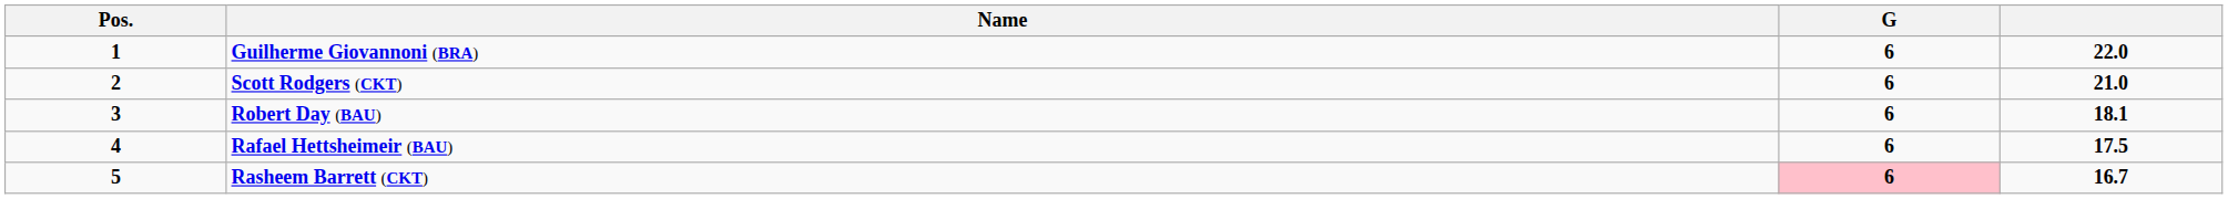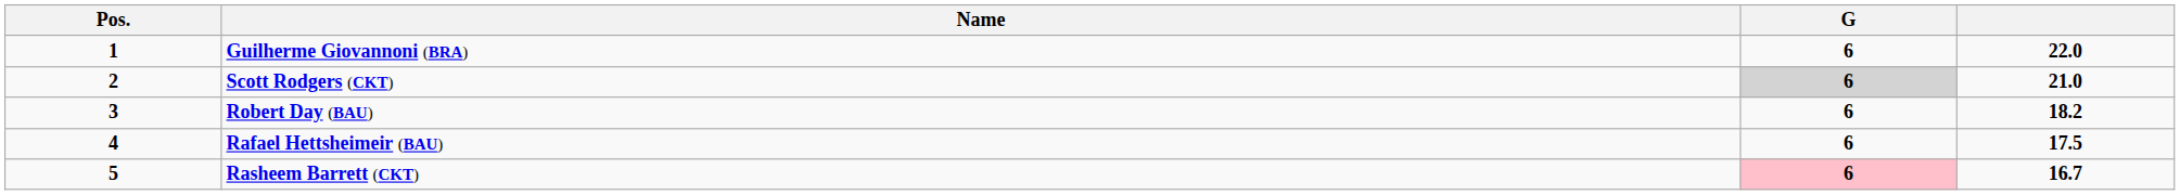Scott Rodgers (CKT) | G: no background -> lightgrey background
Robert Day (BAU) | column 4: 18.1 -> 18.2
